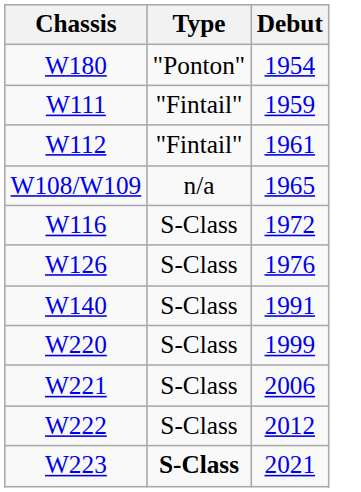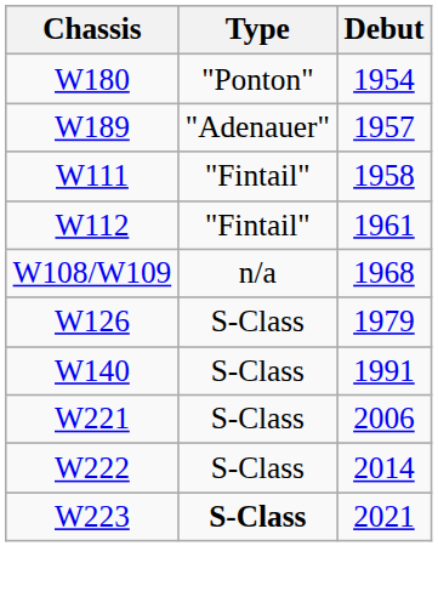+ row: W189 | "Adenauer" | 1957
W111 | Debut: 1959 -> 1958
W108/W109 | Debut: 1965 -> 1968
- row: W116 | S-Class | 1972
W126 | Debut: 1976 -> 1979
- row: W220 | S-Class | 1999
W222 | Debut: 2012 -> 2014
